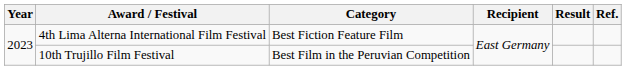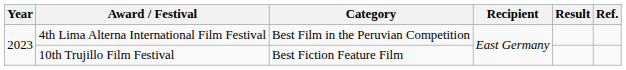4th Lima Alterna International Film Festival | Category: Best Fiction Feature Film -> Best Film in the Peruvian Competition
10th Trujillo Film Festival | Category: Best Film in the Peruvian Competition -> Best Fiction Feature Film
